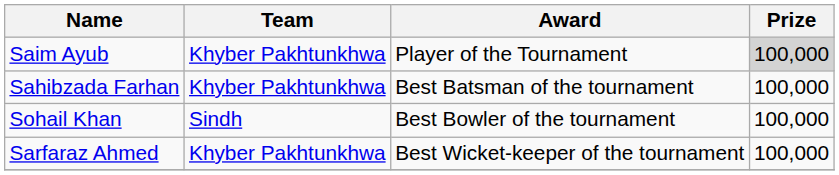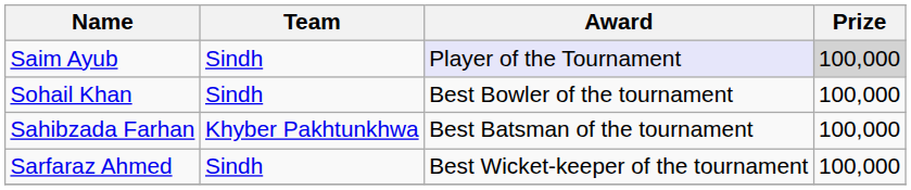Saim Ayub | Team: Khyber Pakhtunkhwa -> Sindh
Saim Ayub | Award: no background -> lavender background
rows swapped: Sahibzada Farhan <-> Sohail Khan
Sarfaraz Ahmed | Team: Khyber Pakhtunkhwa -> Sindh
